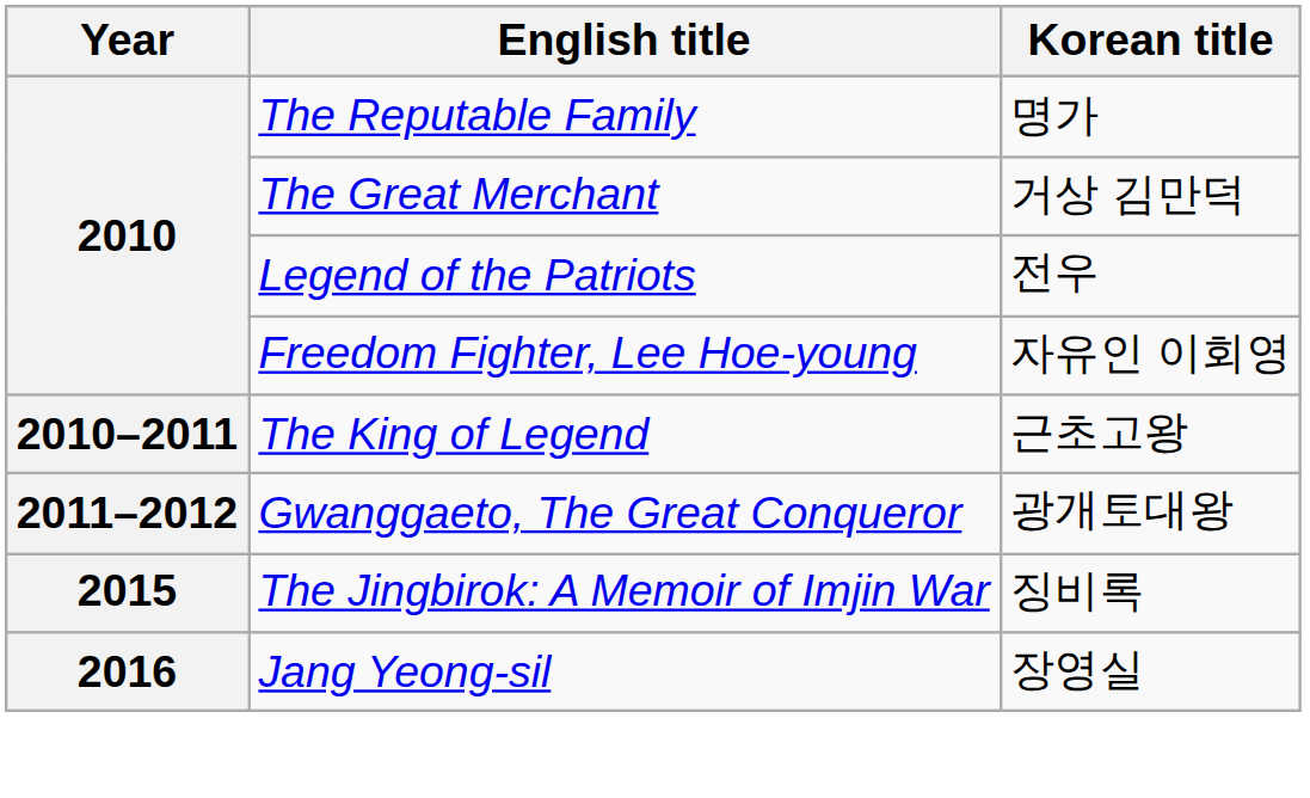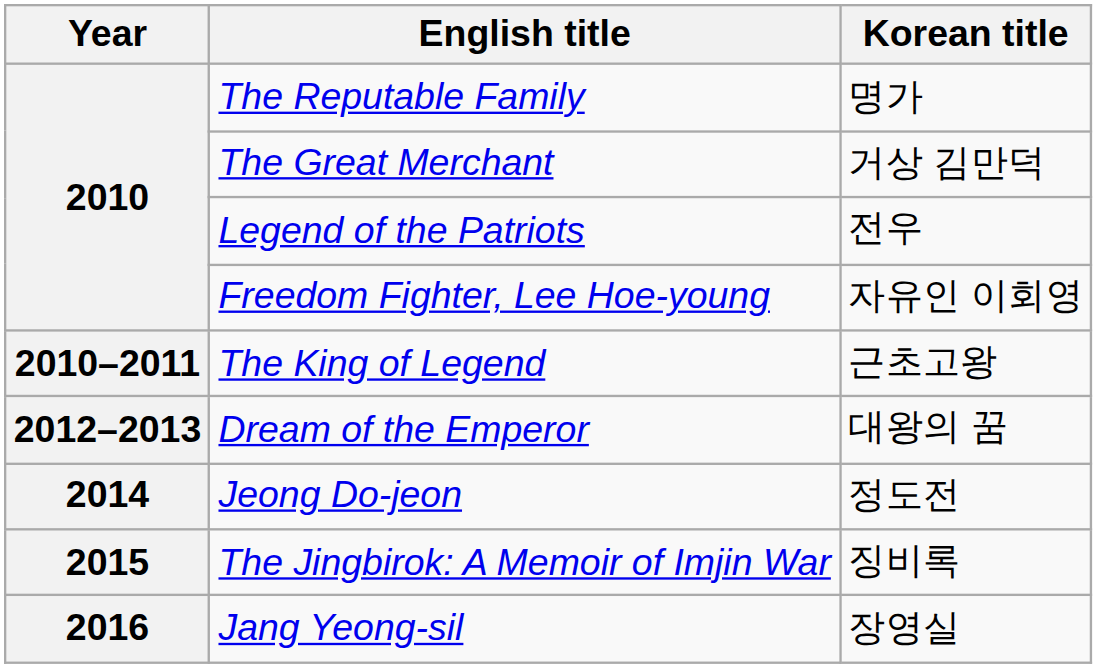- row: 2011–2012 | Gwanggaeto, The Great Conqueror | 광개토대왕
+ row: 2012–2013 | Dream of the Emperor | 대왕의 꿈
+ row: 2014 | Jeong Do-jeon | 정도전
